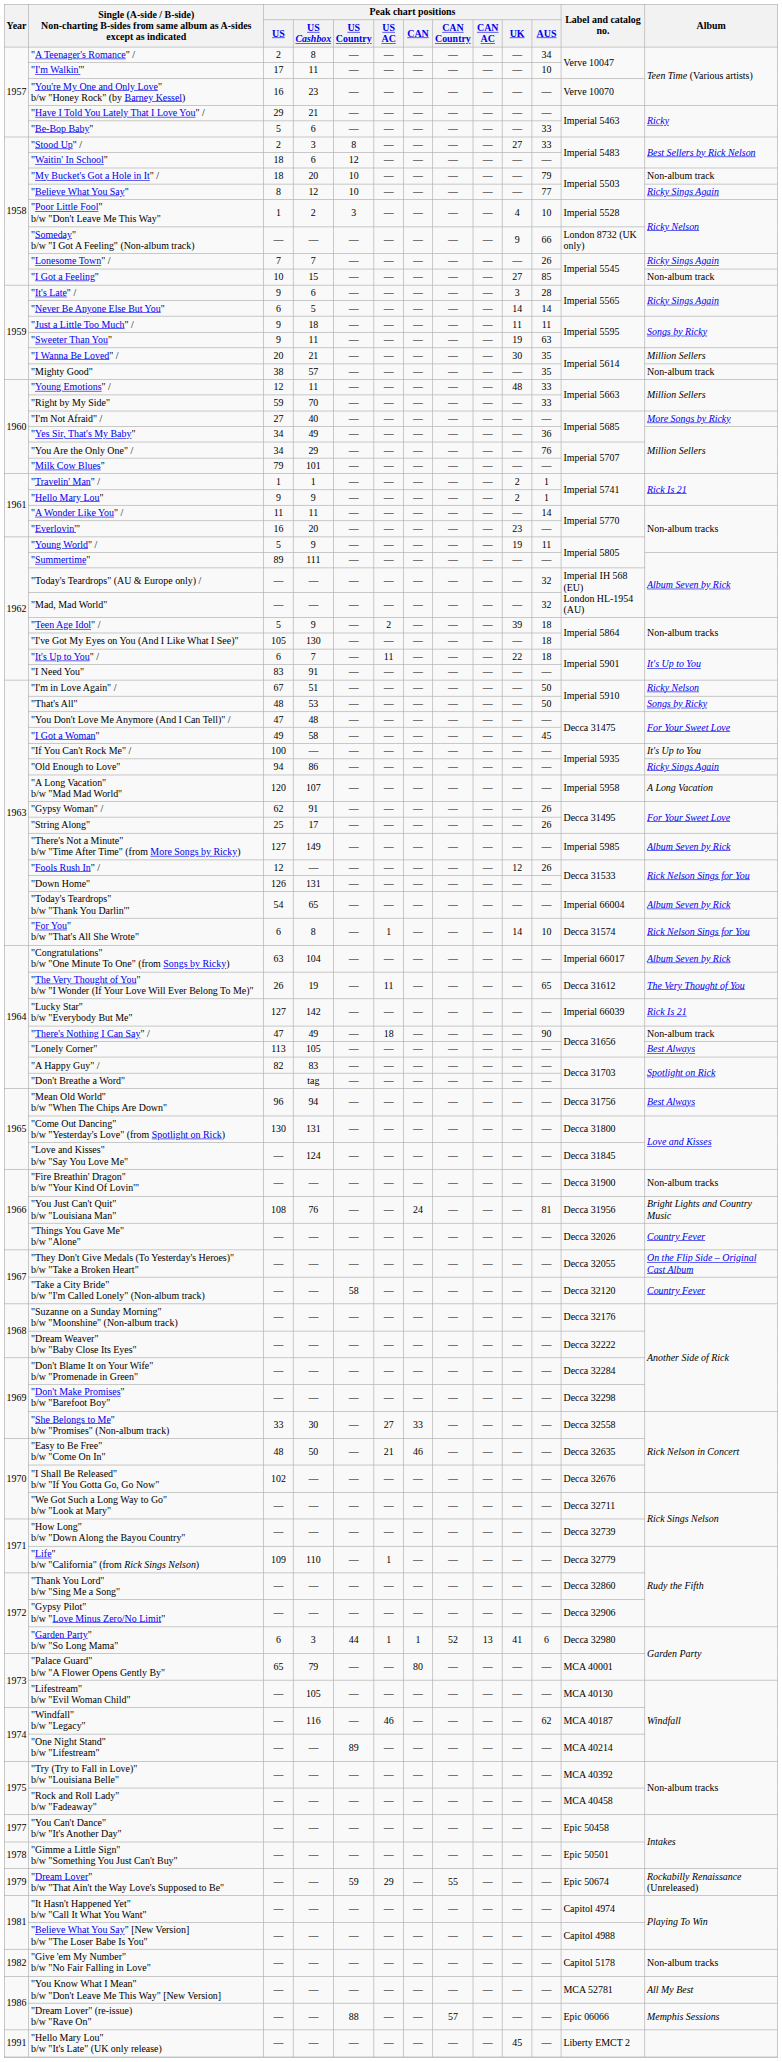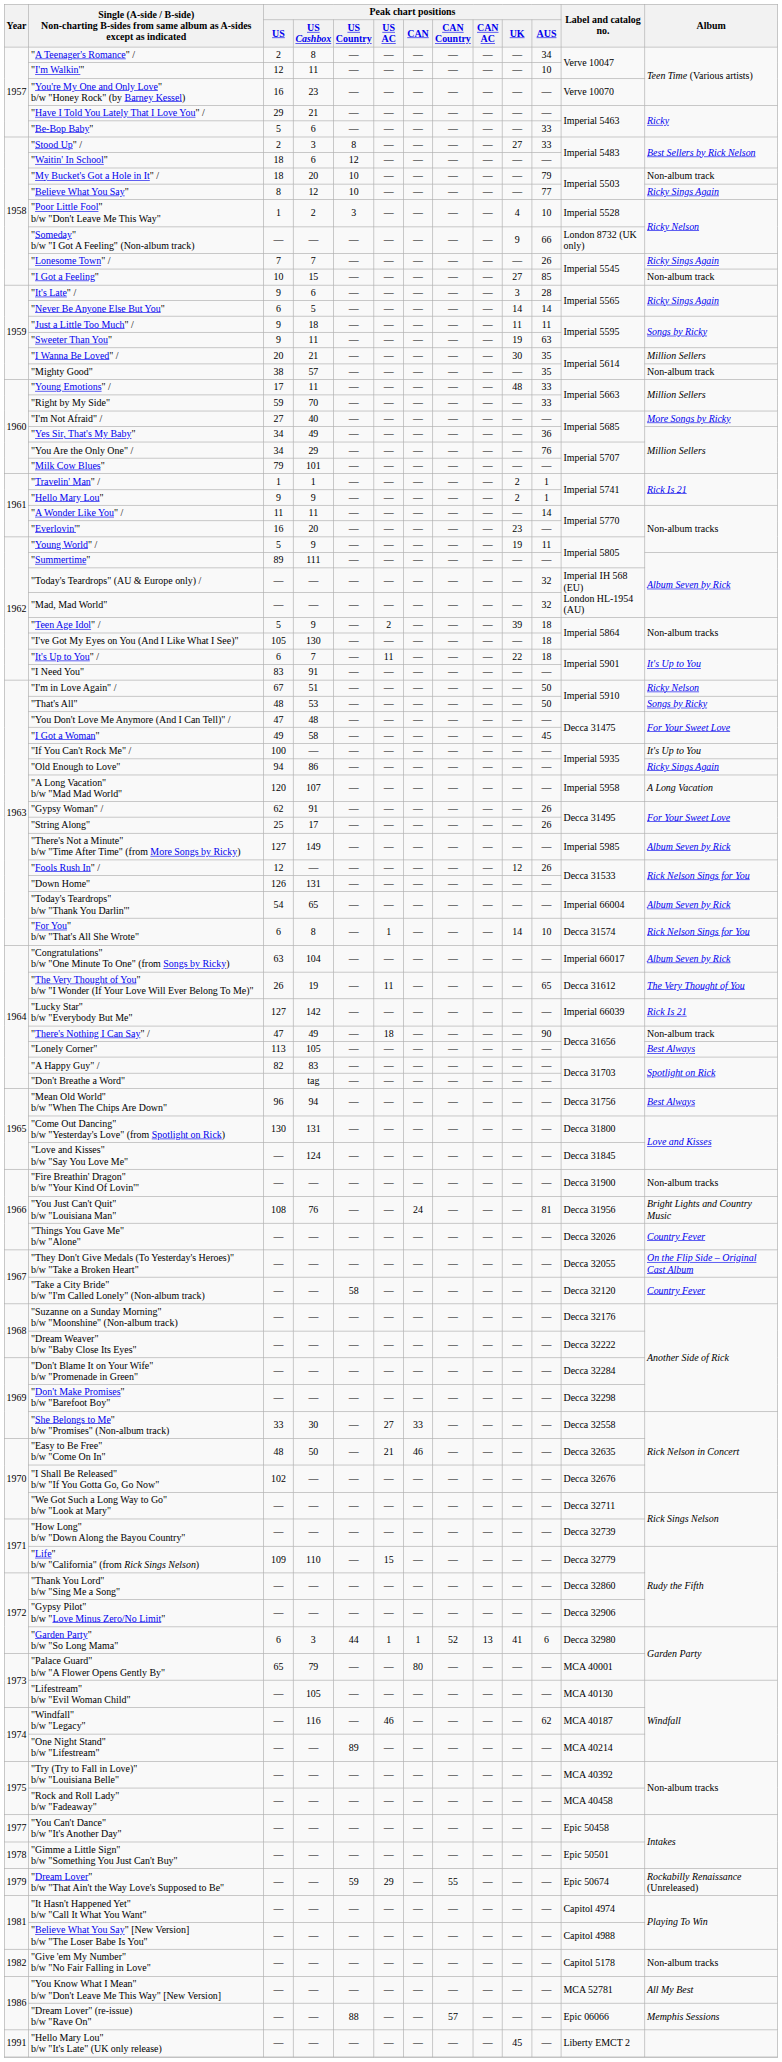"I'm Walkin'" | Peak chart positions / US: 17 -> 12
"Young Emotions" / | Peak chart positions / US: 12 -> 17
"Life" b/w "California" (from Rick Sings Nelson) | Peak chart positions / US AC: 1 -> 15
